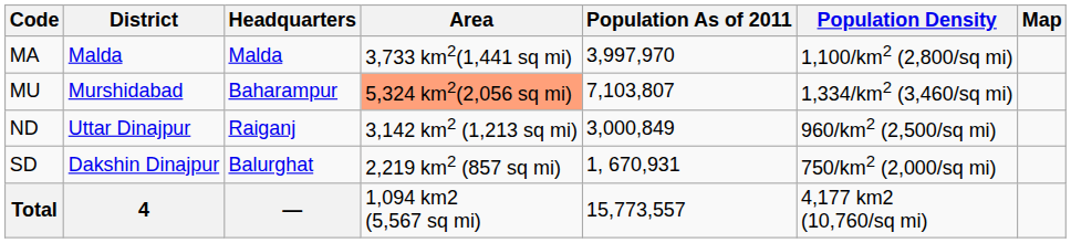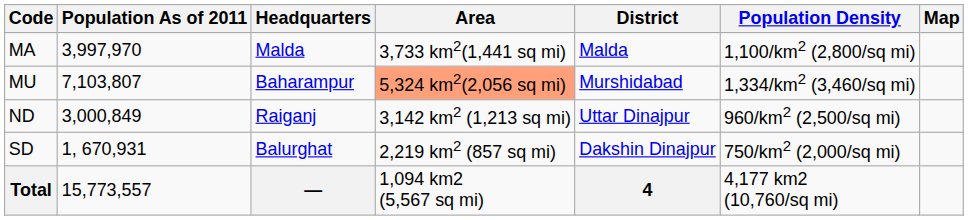columns swapped: District <-> Population As of 2011
